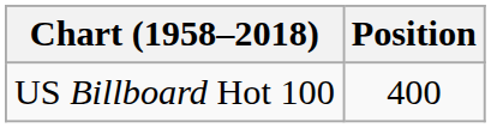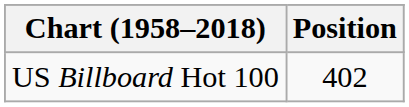US Billboard Hot 100 | Position: 400 -> 402
